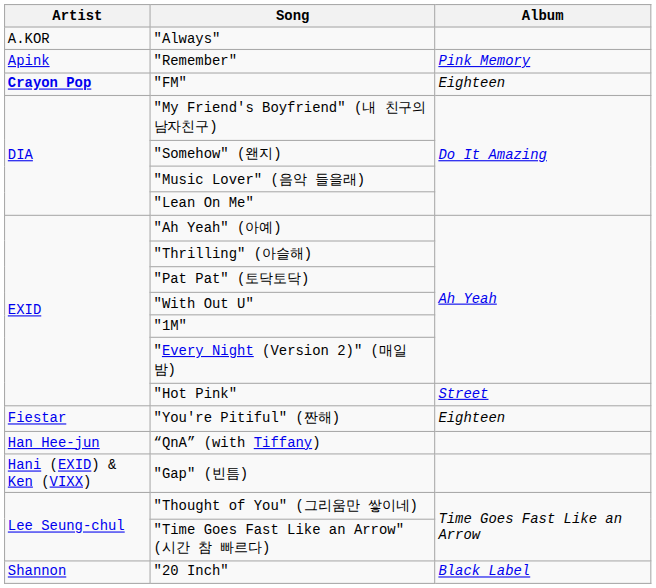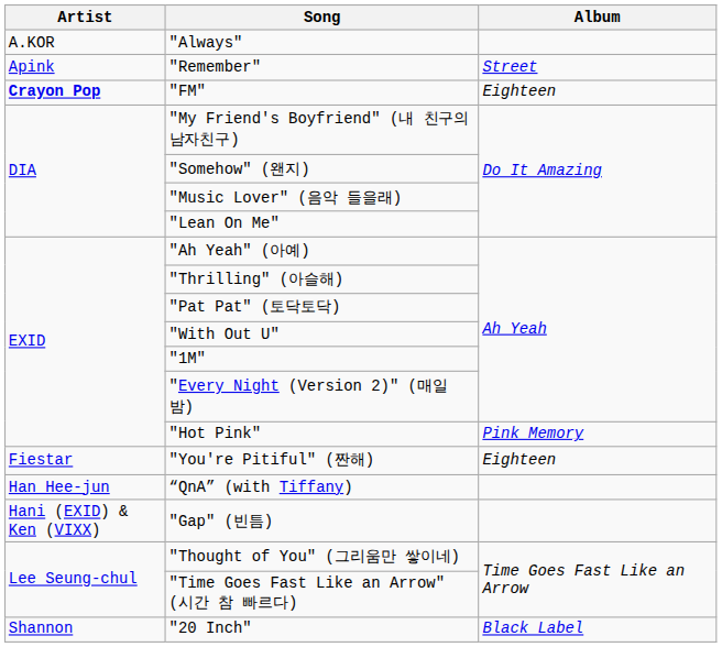"Remember" | Album: Pink Memory -> Street
"Hot Pink" | Album: Street -> Pink Memory
